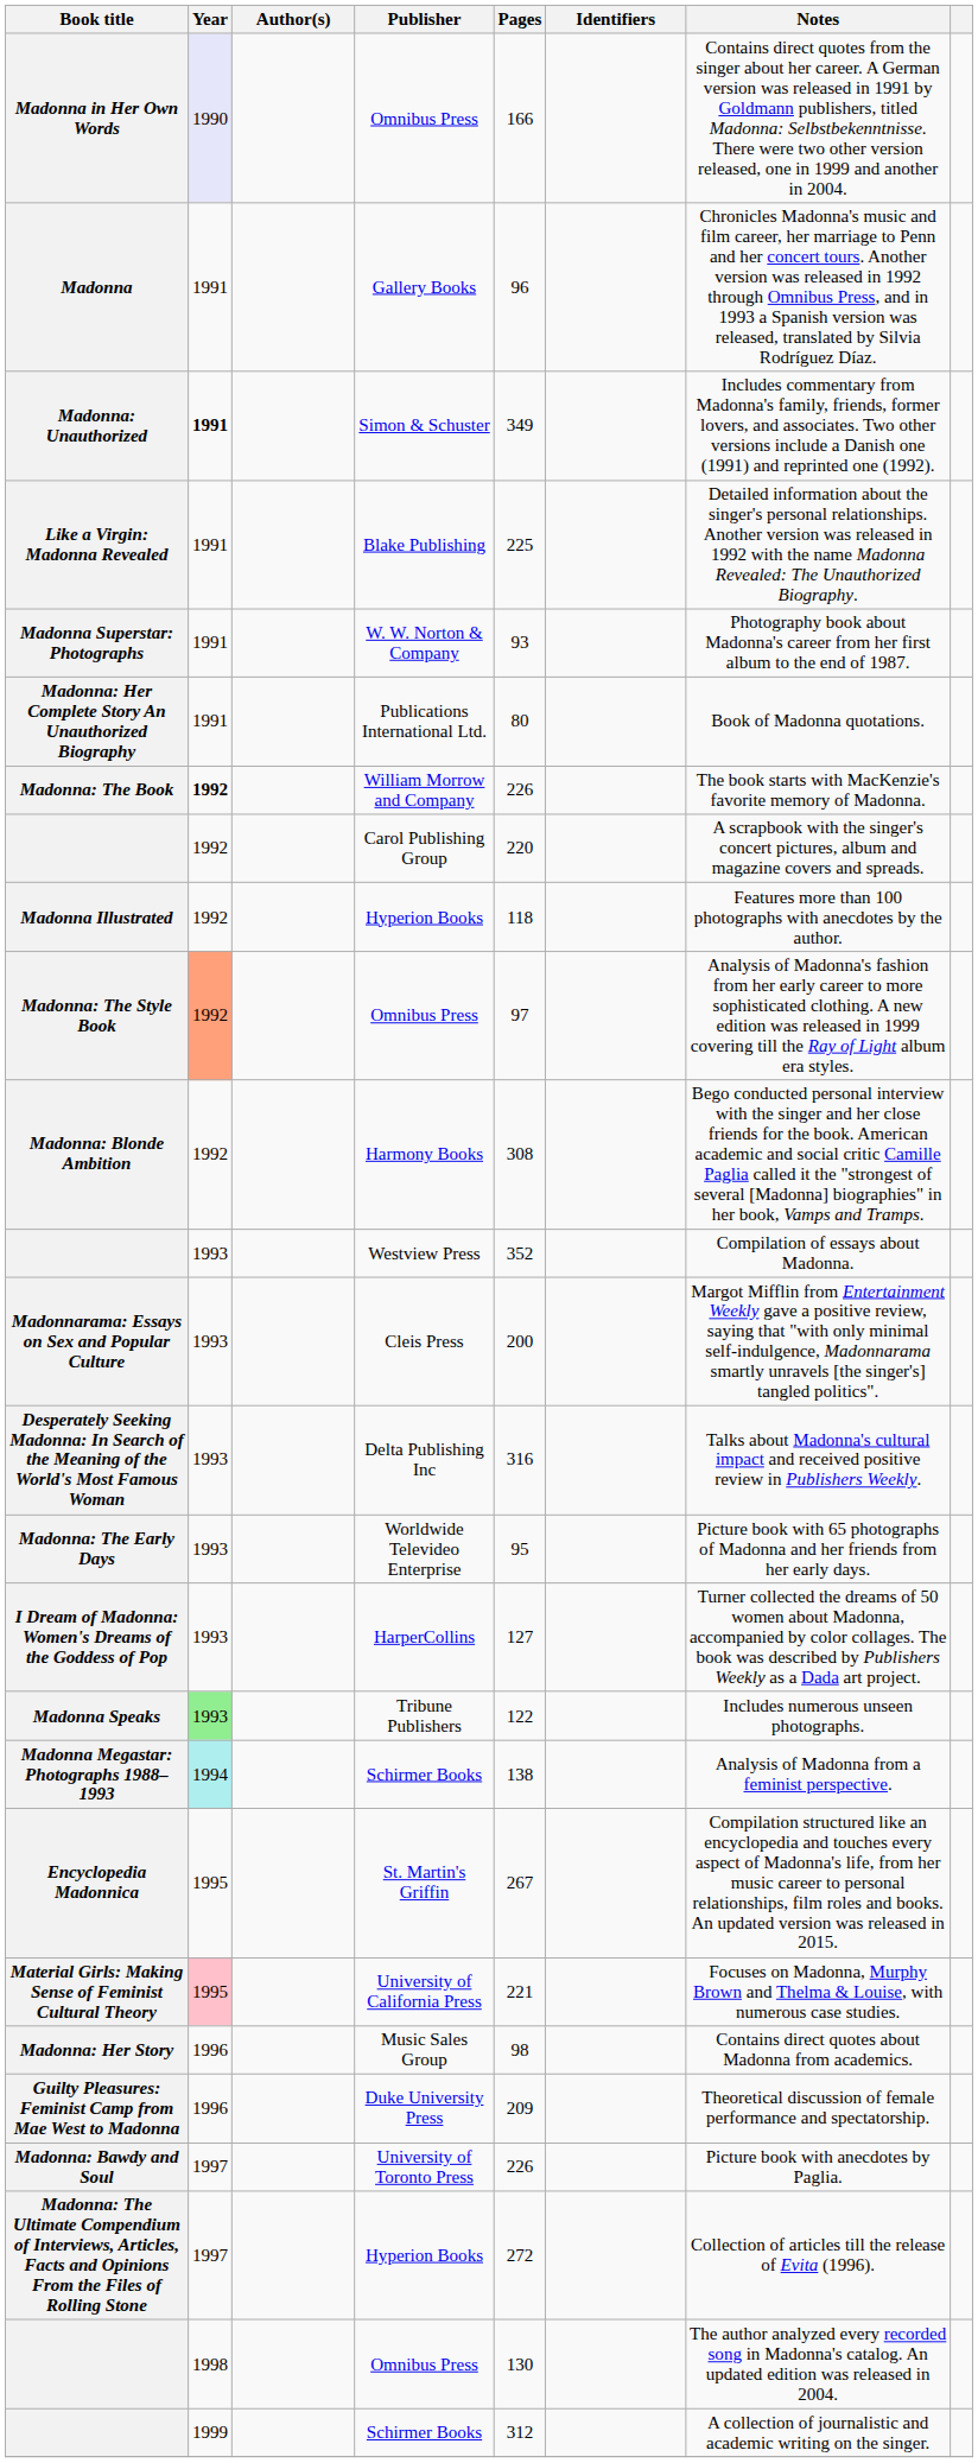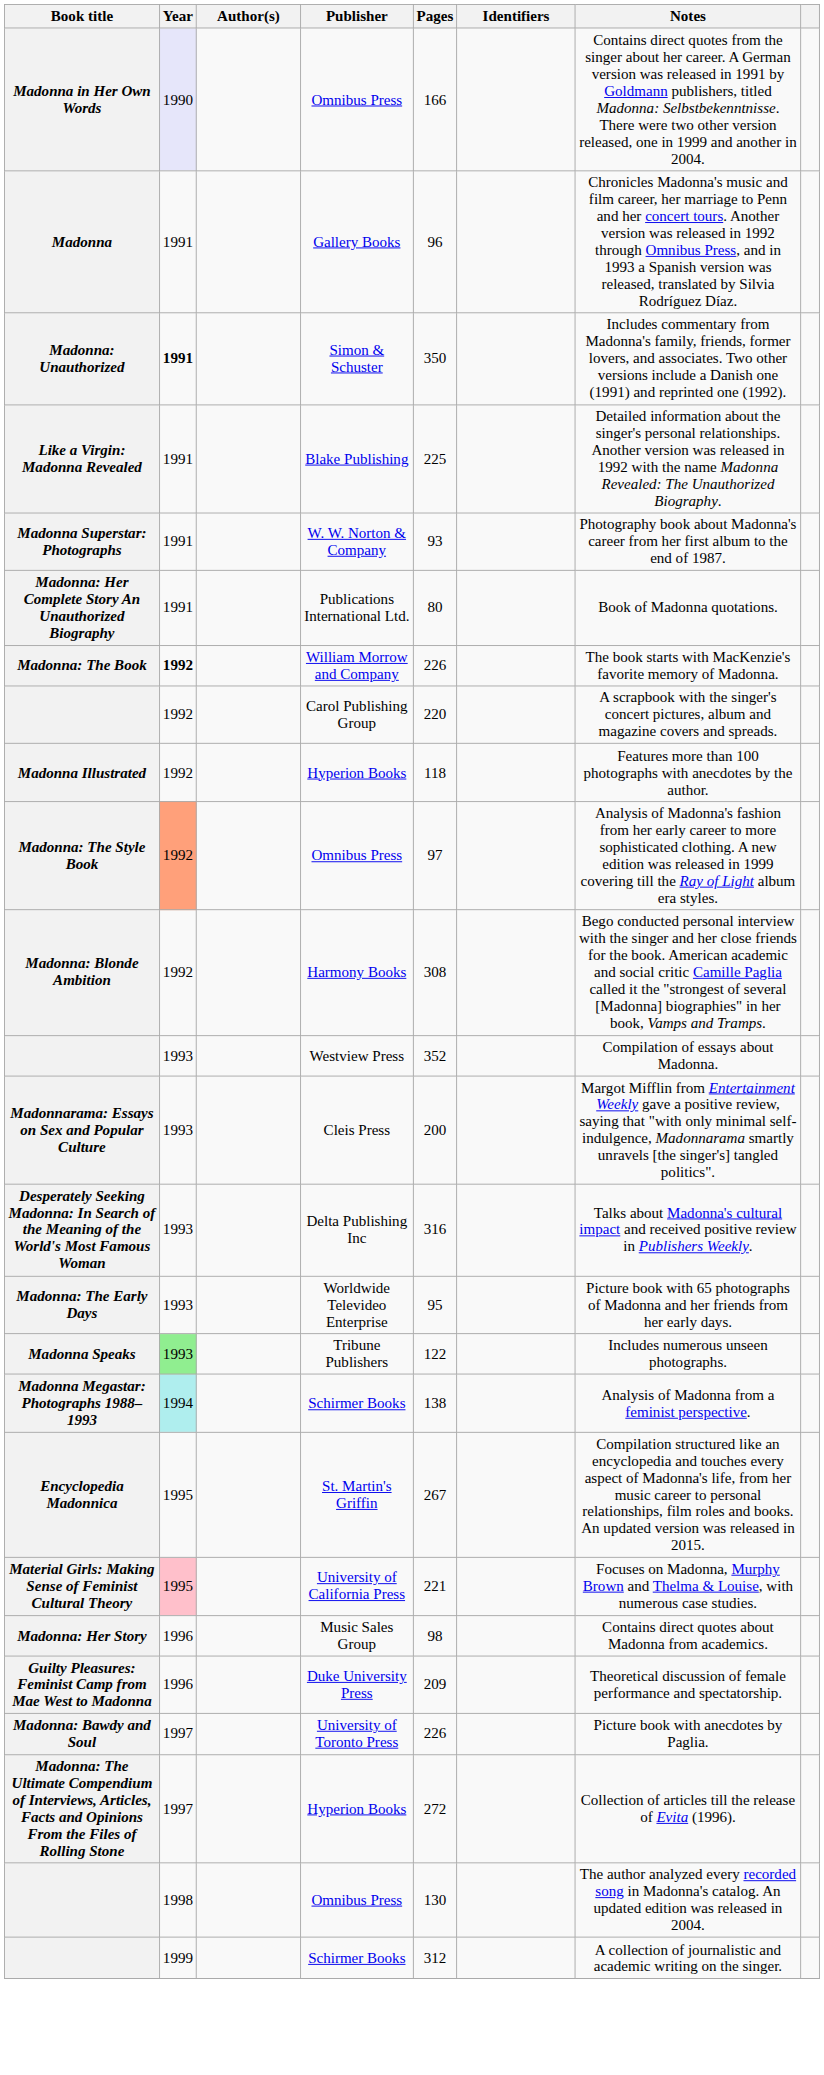Madonna: Unauthorized | Pages: 349 -> 350
- row: I Dream of Madonna: Women's Dreams of the Goddess of Pop | 1993 | HarperCollins | 127 | Turner collected the dreams of 50 women about Madonna, accompanied by color collages. The book was described by Publishers Weekly as a Dada art project.
